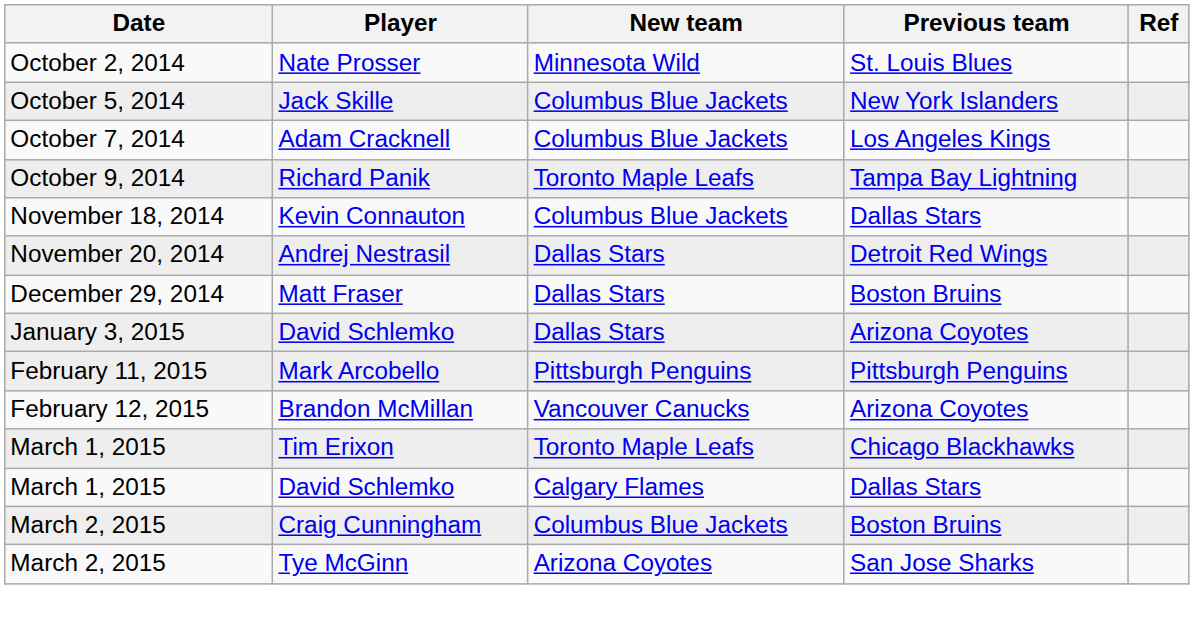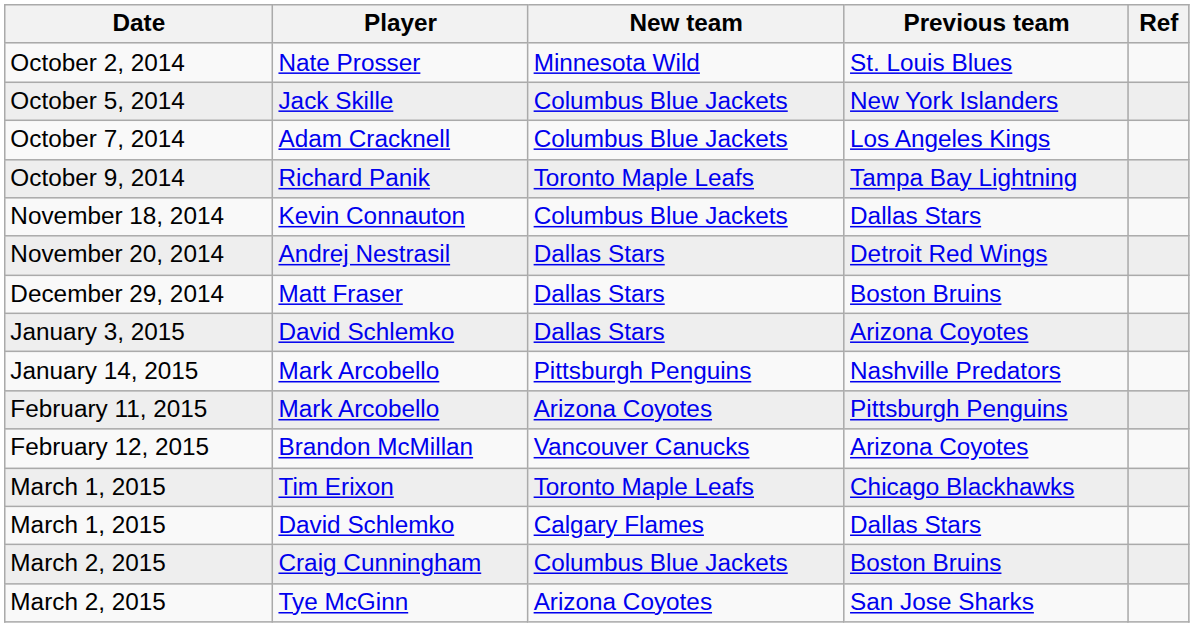+ row: January 14, 2015 | Mark Arcobello | Pittsburgh Penguins | Nashville Predators
February 11, 2015 | New team: Pittsburgh Penguins -> Arizona Coyotes
